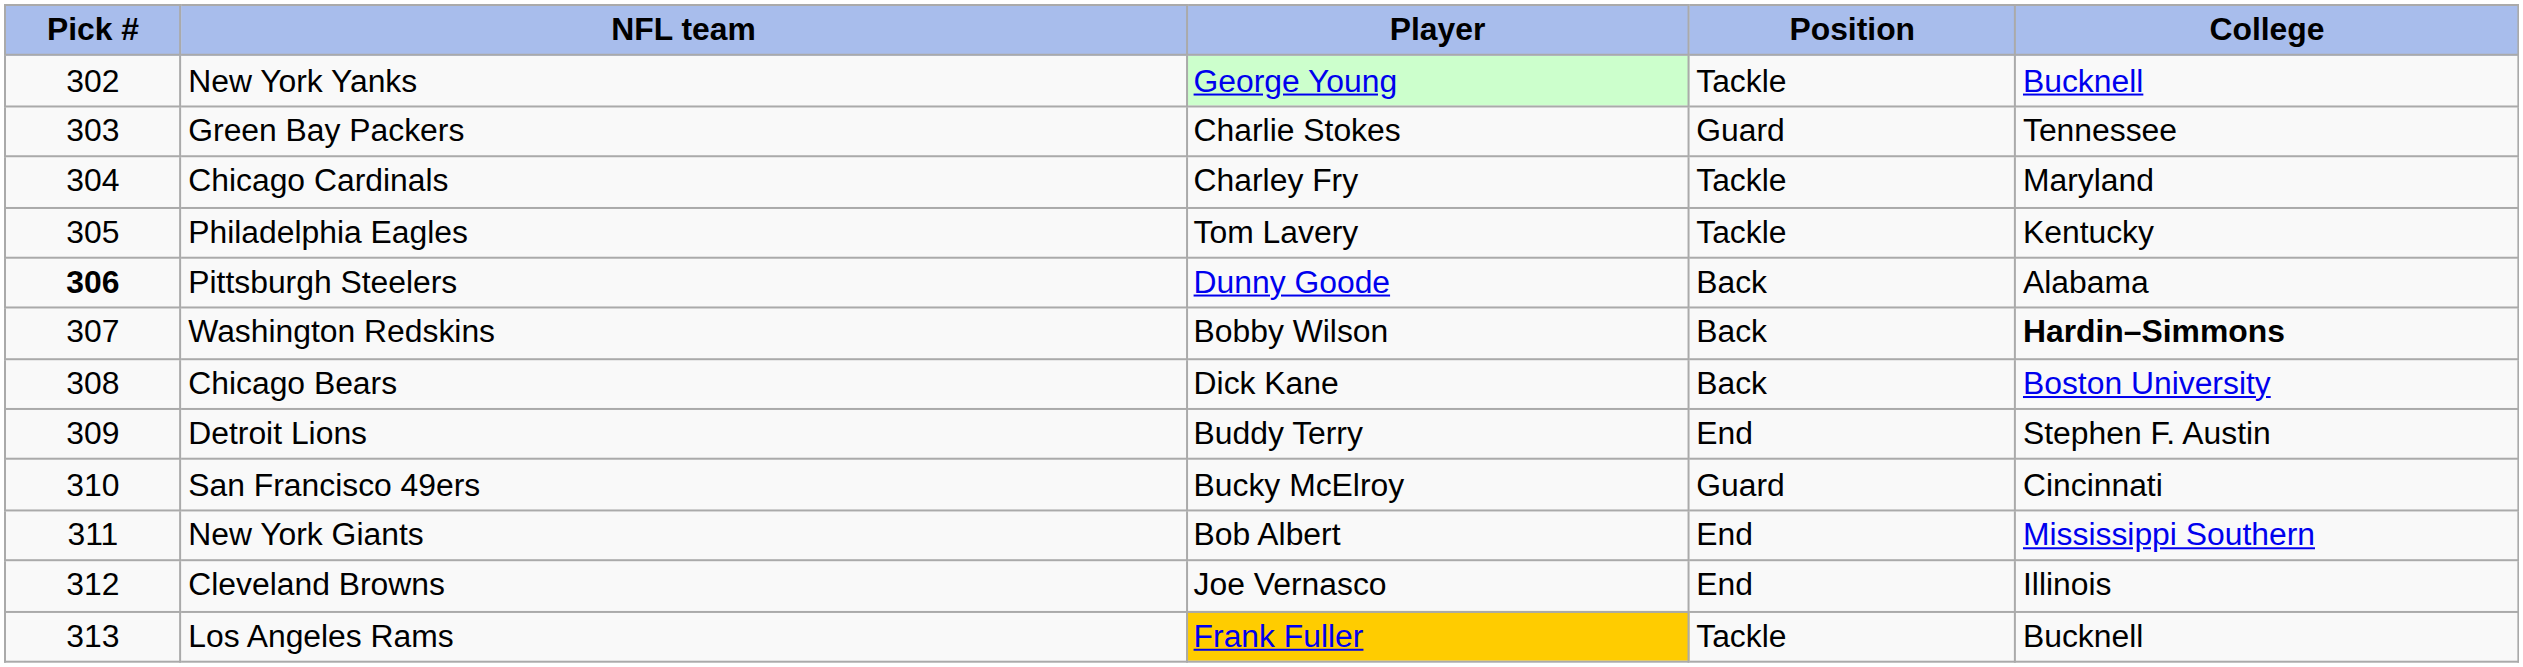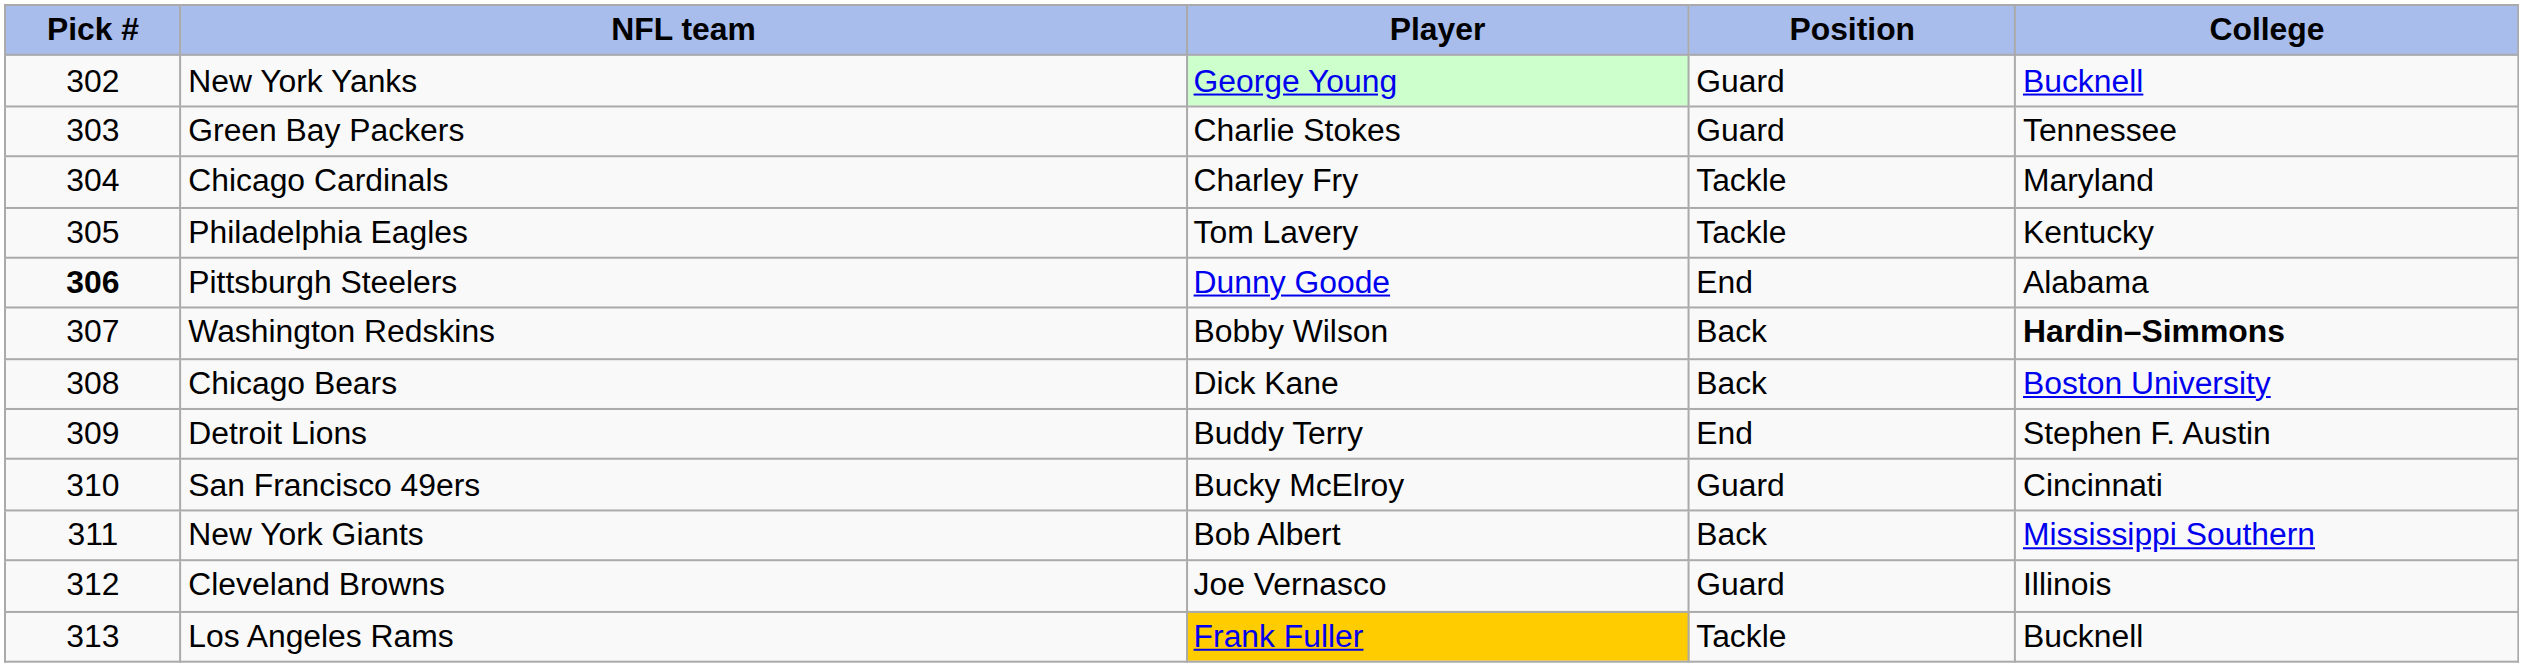New York Yanks | Position: Tackle -> Guard
Pittsburgh Steelers | Position: Back -> End
New York Giants | Position: End -> Back
Cleveland Browns | Position: End -> Guard
